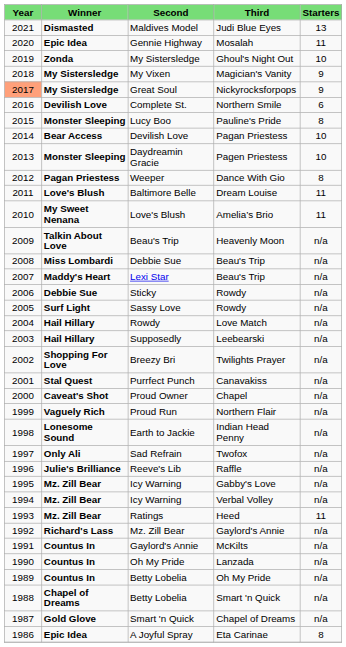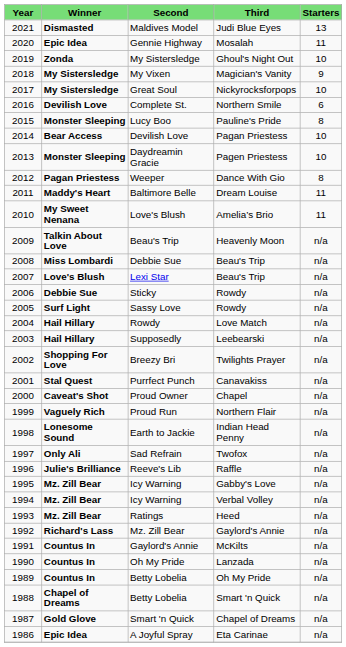Great Soul | column 1: lightsalmon background -> no background
Great Soul | column 5: 9 -> 10
Baltimore Belle | column 2: Love's Blush -> Maddy's Heart
Lexi Star | column 2: Maddy's Heart -> Love's Blush
Ratings | column 5: 11 -> n/a
A Joyful Spray | column 5: 8 -> n/a
